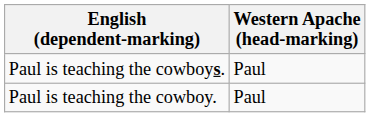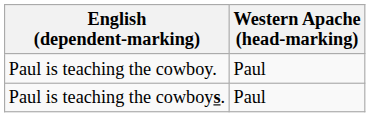rows swapped: Paul is teaching the cowboy. <-> Paul is teaching the cowboys.
